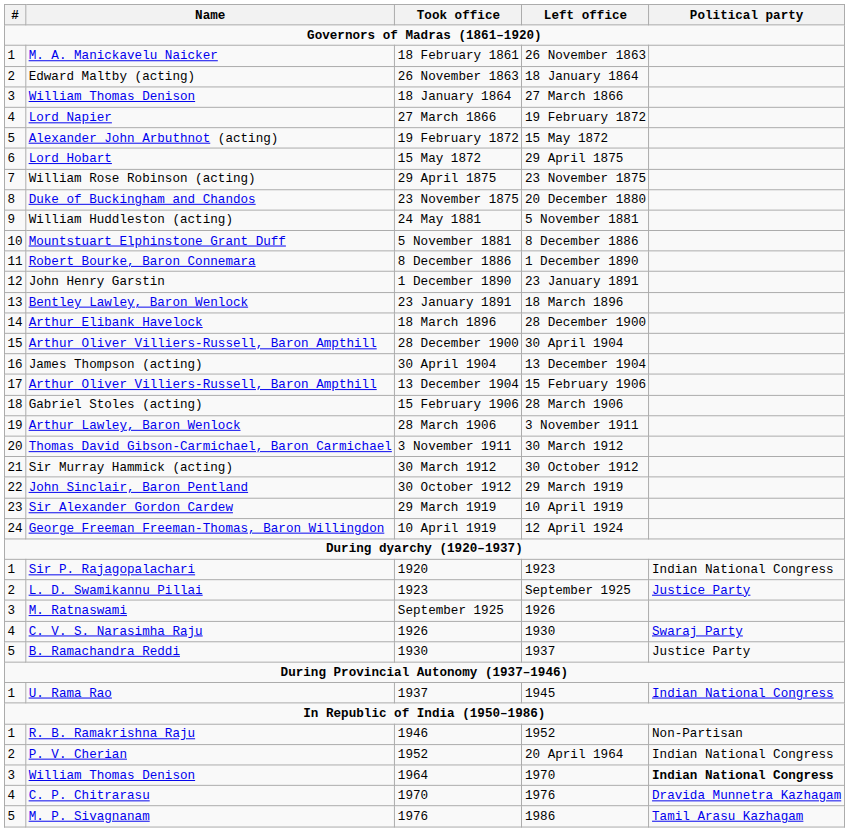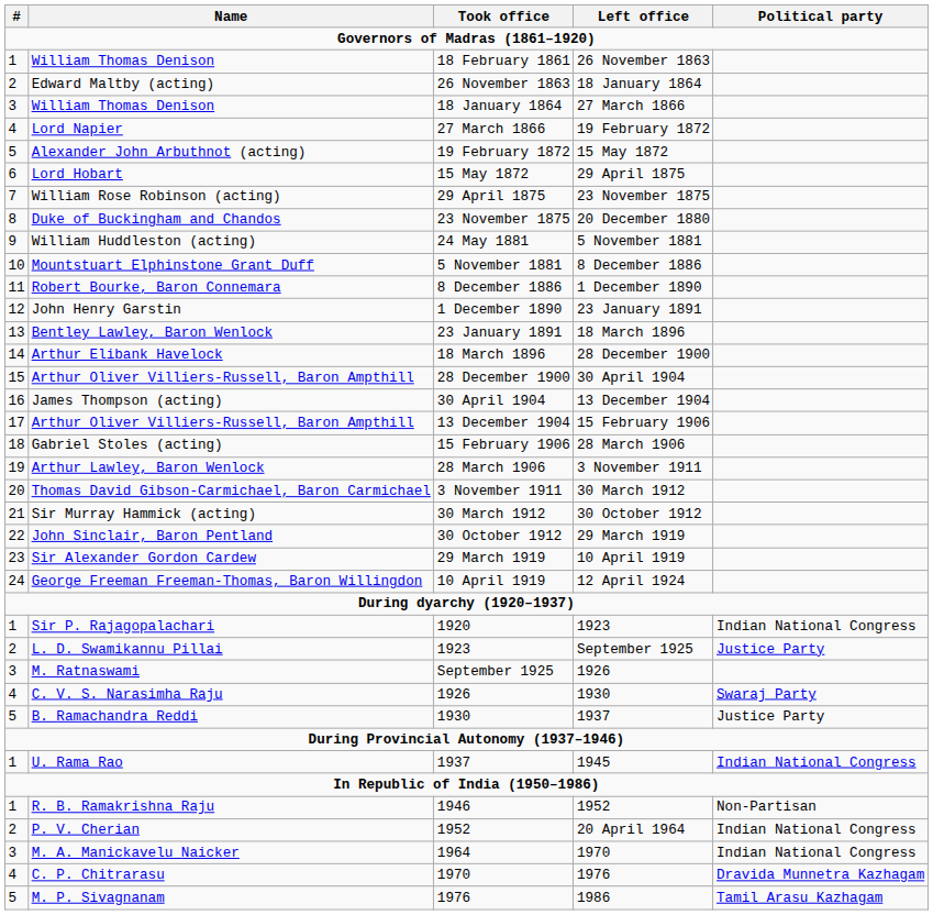18 February 1861 | Name: M. A. Manickavelu Naicker -> William Thomas Denison
1964 | Name: William Thomas Denison -> M. A. Manickavelu Naicker
1964 | Political party: bold -> normal
